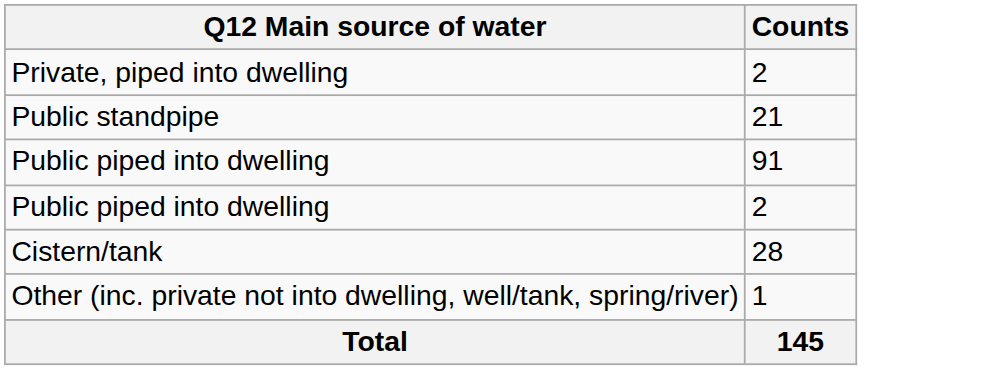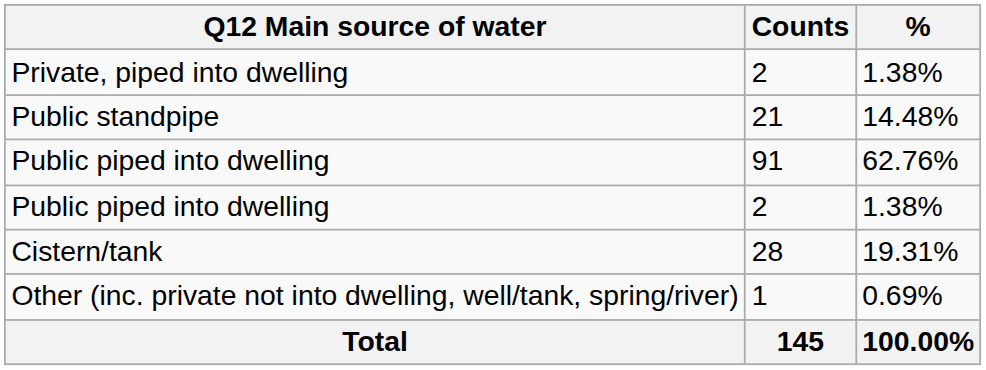+ column: % | 1.38% | 14.48% | 62.76% | 1.38% | 19.31% | 0.69% | 100.00%
